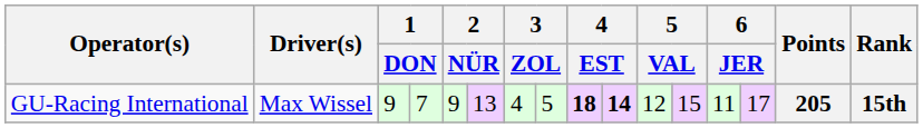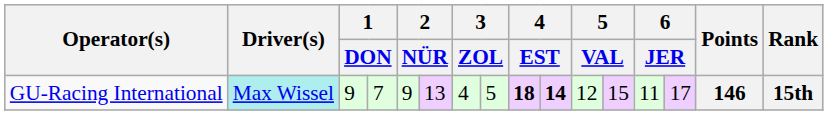GU-Racing International | Driver(s): no background -> paleturquoise background
GU-Racing International | Points: 205 -> 146
